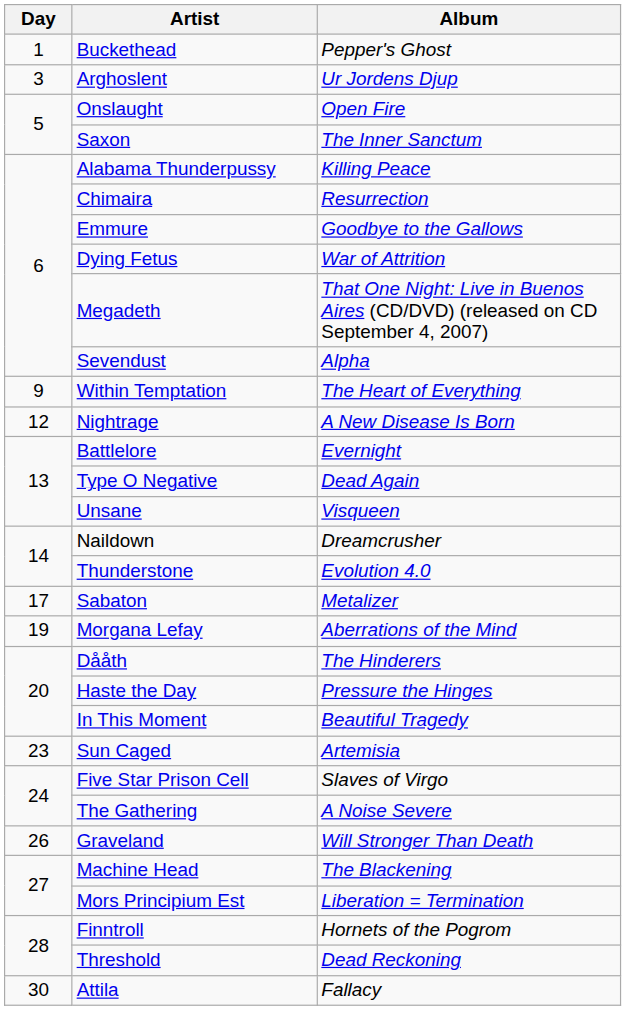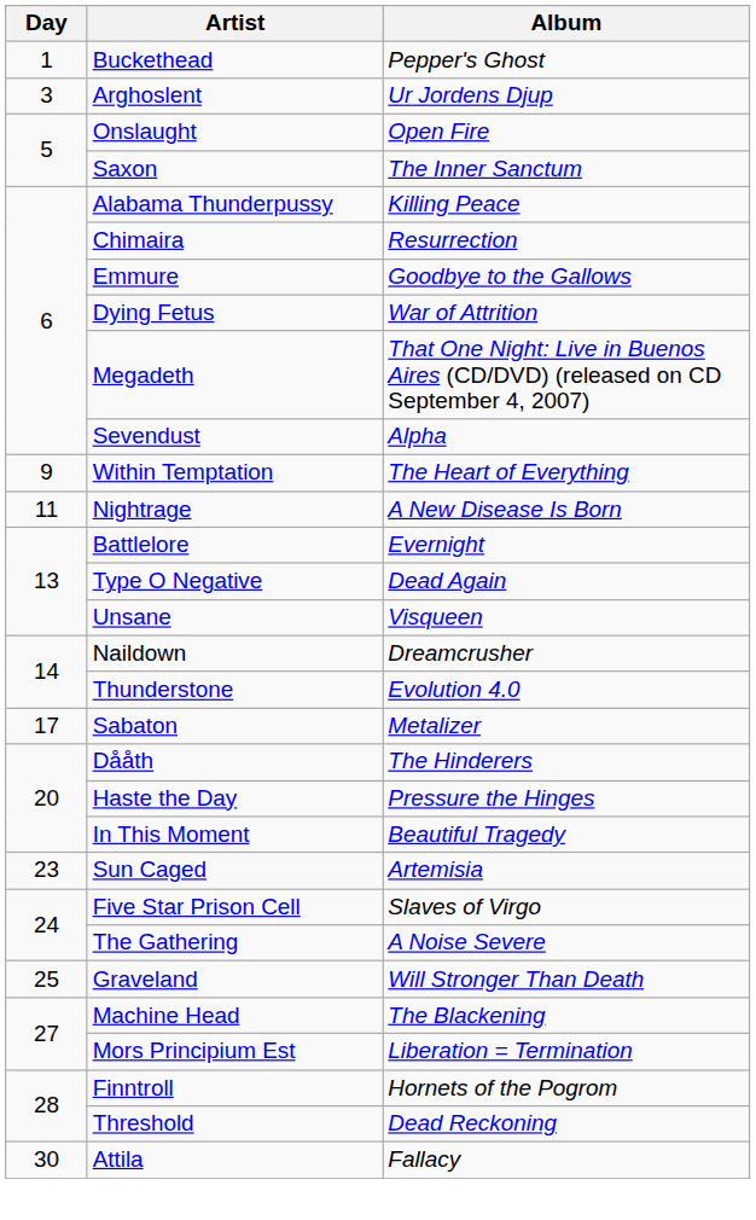Nightrage | Day: 12 -> 11
- row: 19 | Morgana Lefay | Aberrations of the Mind
Graveland | Day: 26 -> 25
